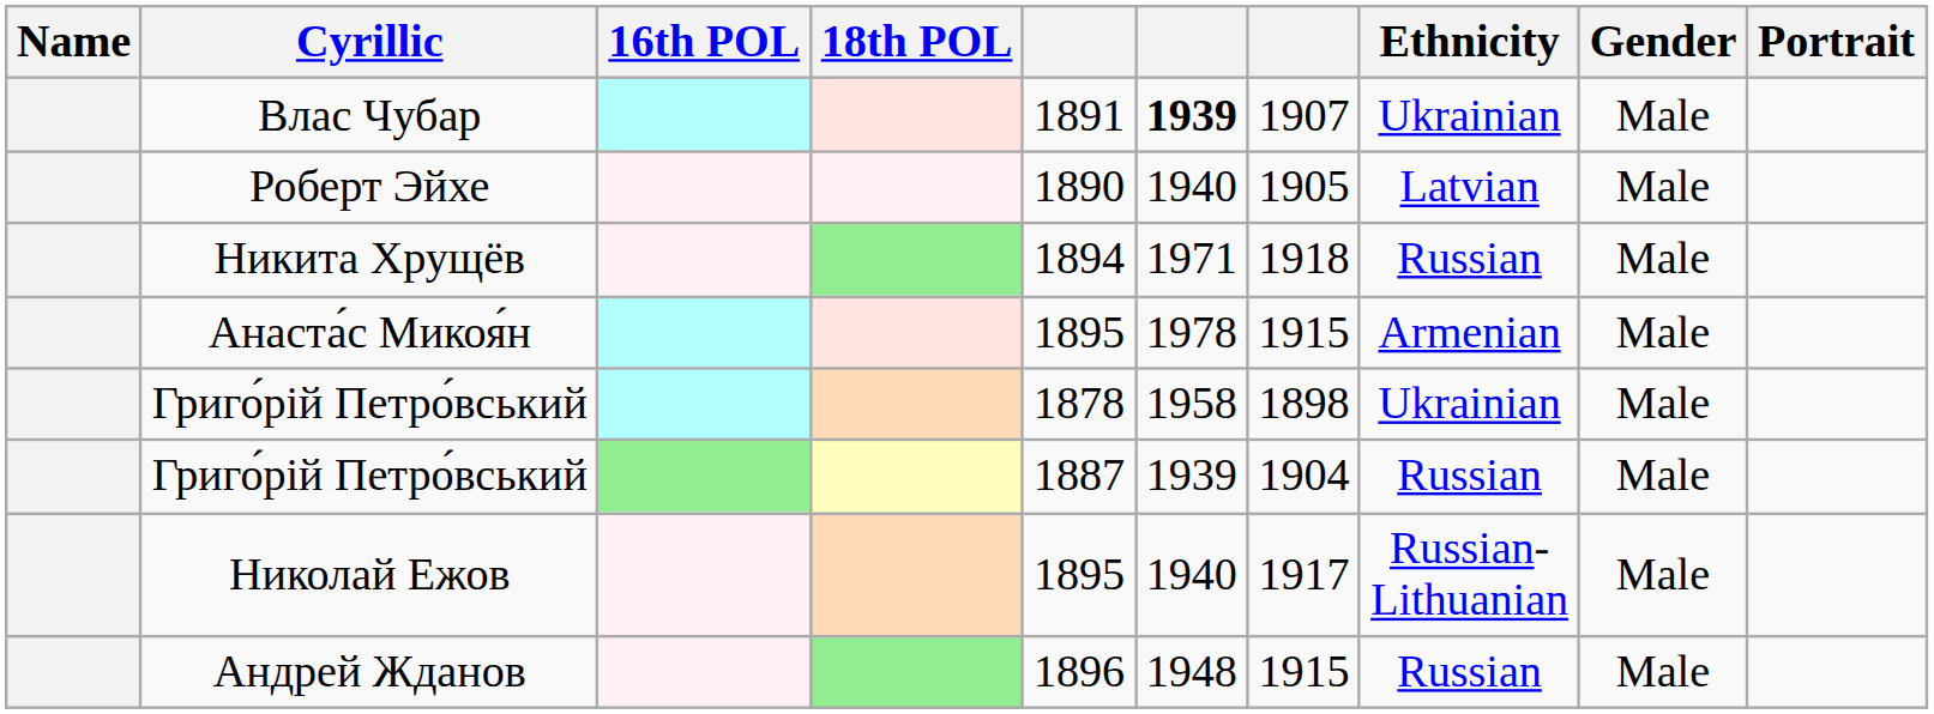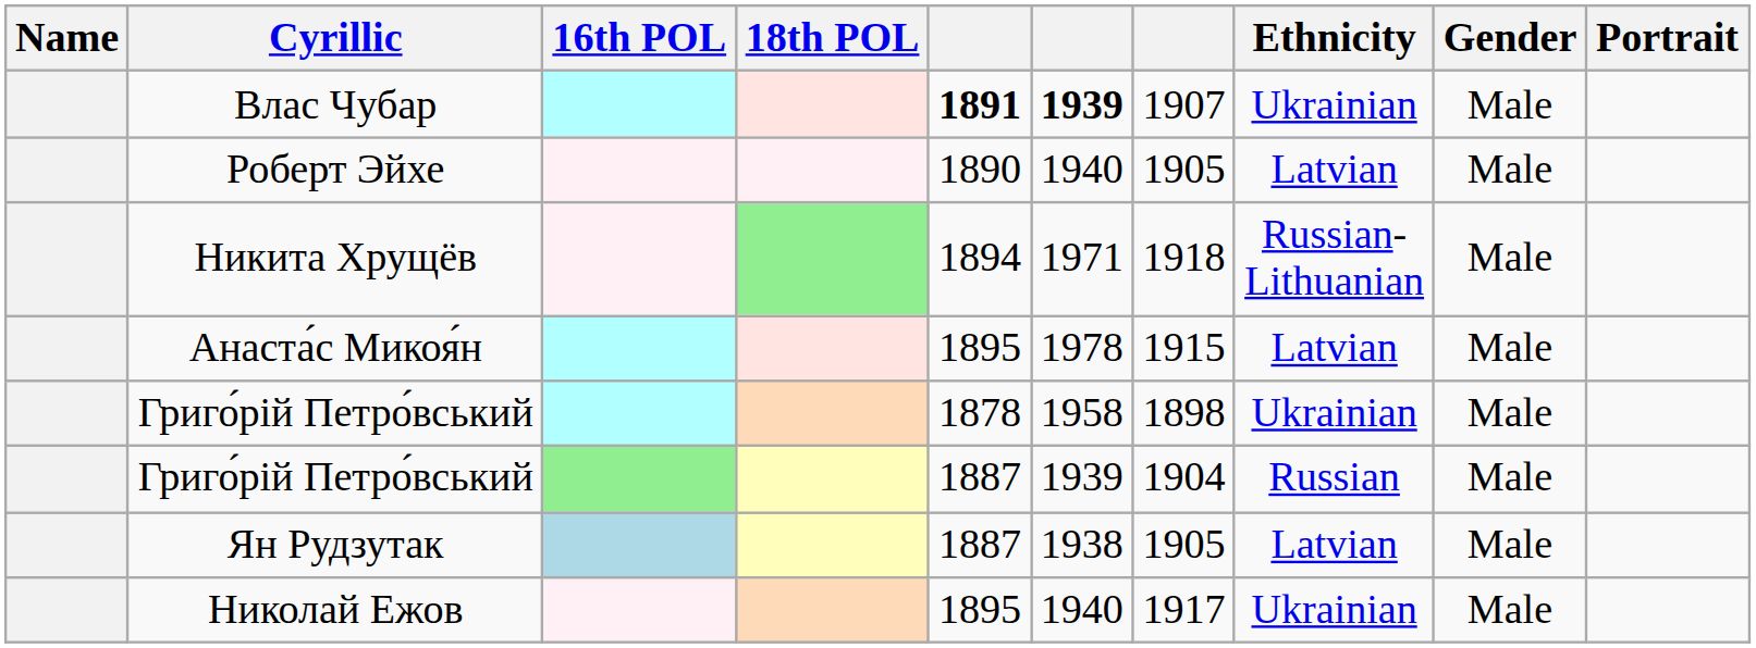Влас Чубар | column 5: normal -> bold
Никита Хрущёв | Ethnicity: Russian -> Russian- Lithuanian
Анаста́с Микоя́н | Ethnicity: Armenian -> Latvian
+ row: Ян Рудзутак | 1887 | 1938 | 1905 | Latvian | Male
Николай Ежов | Ethnicity: Russian- Lithuanian -> Ukrainian
- row: Андрей Жданов | 1896 | 1948 | 1915 | Russian | Male
